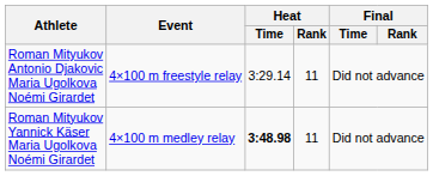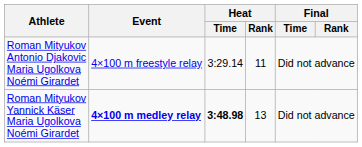Roman Mityukov Yannick Käser Maria Ugolkova Noémi Girardet | Event: normal -> bold
Roman Mityukov Yannick Käser Maria Ugolkova Noémi Girardet | Heat / Rank: 11 -> 13
